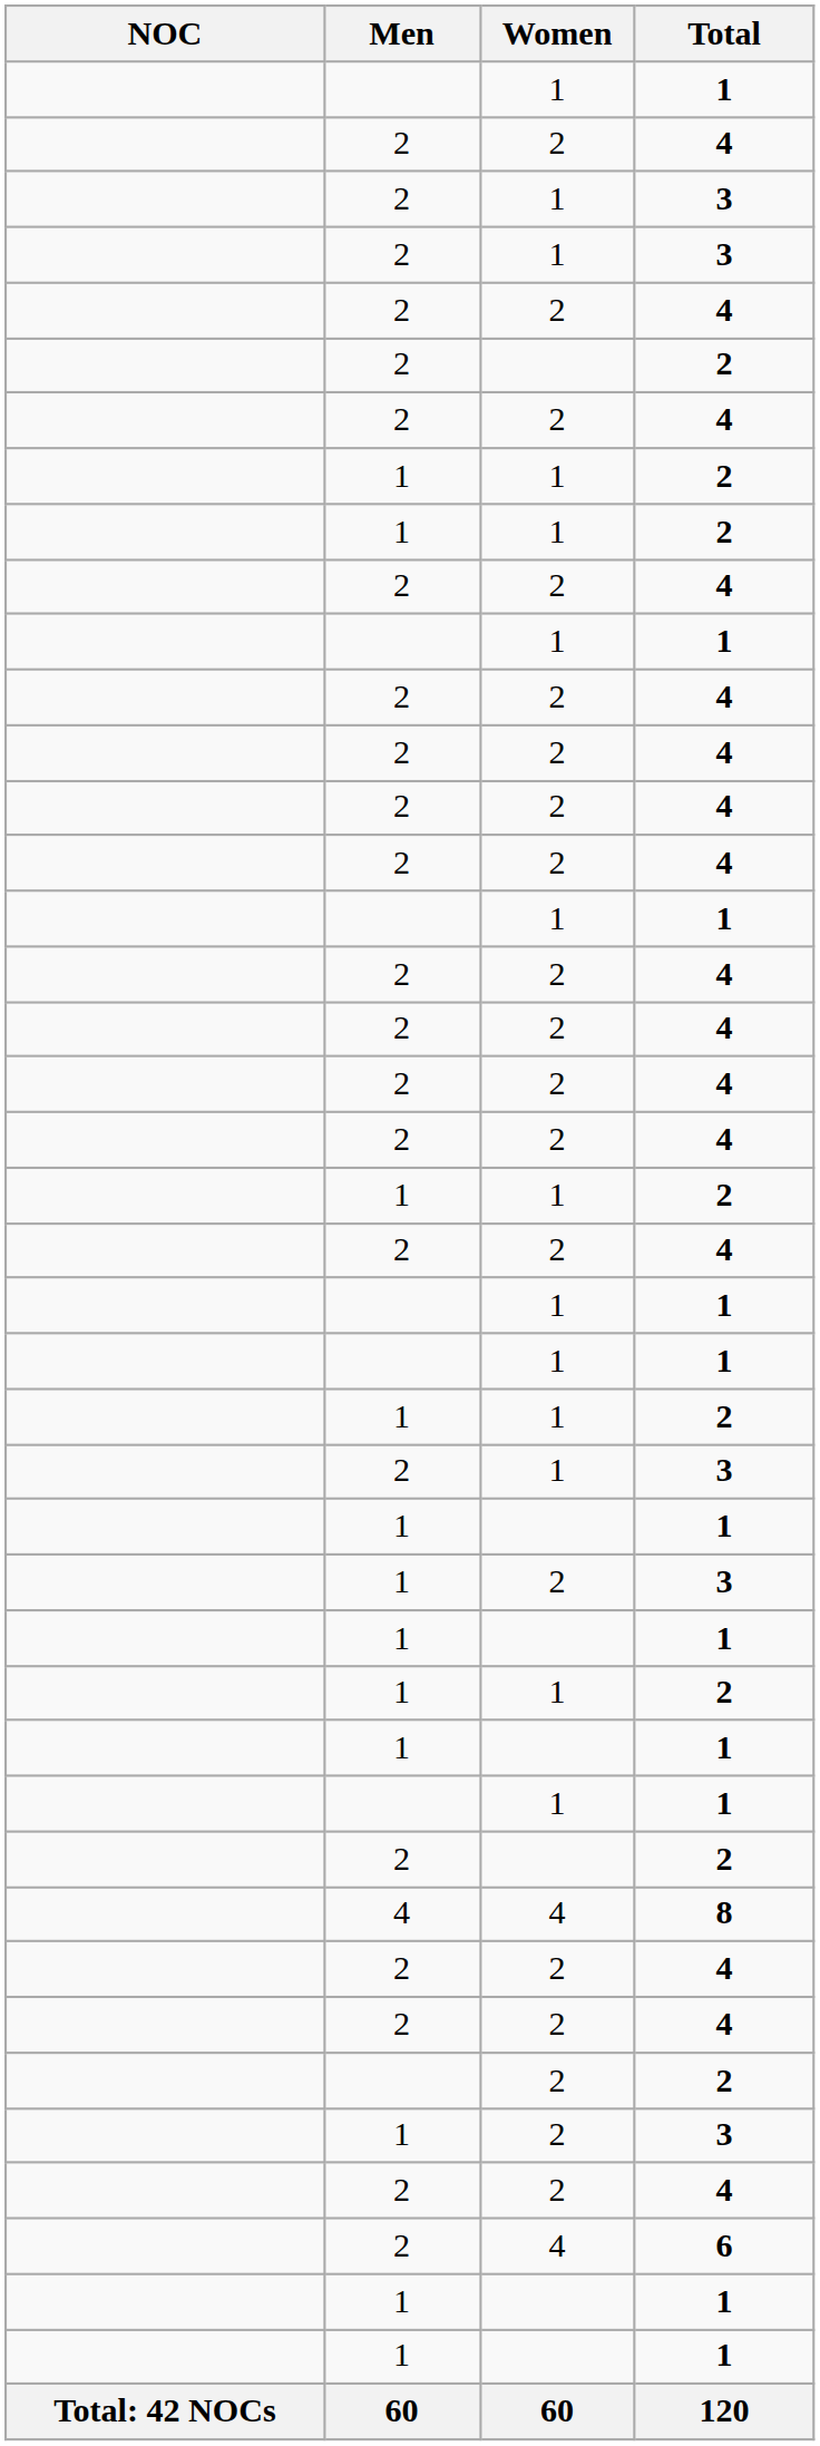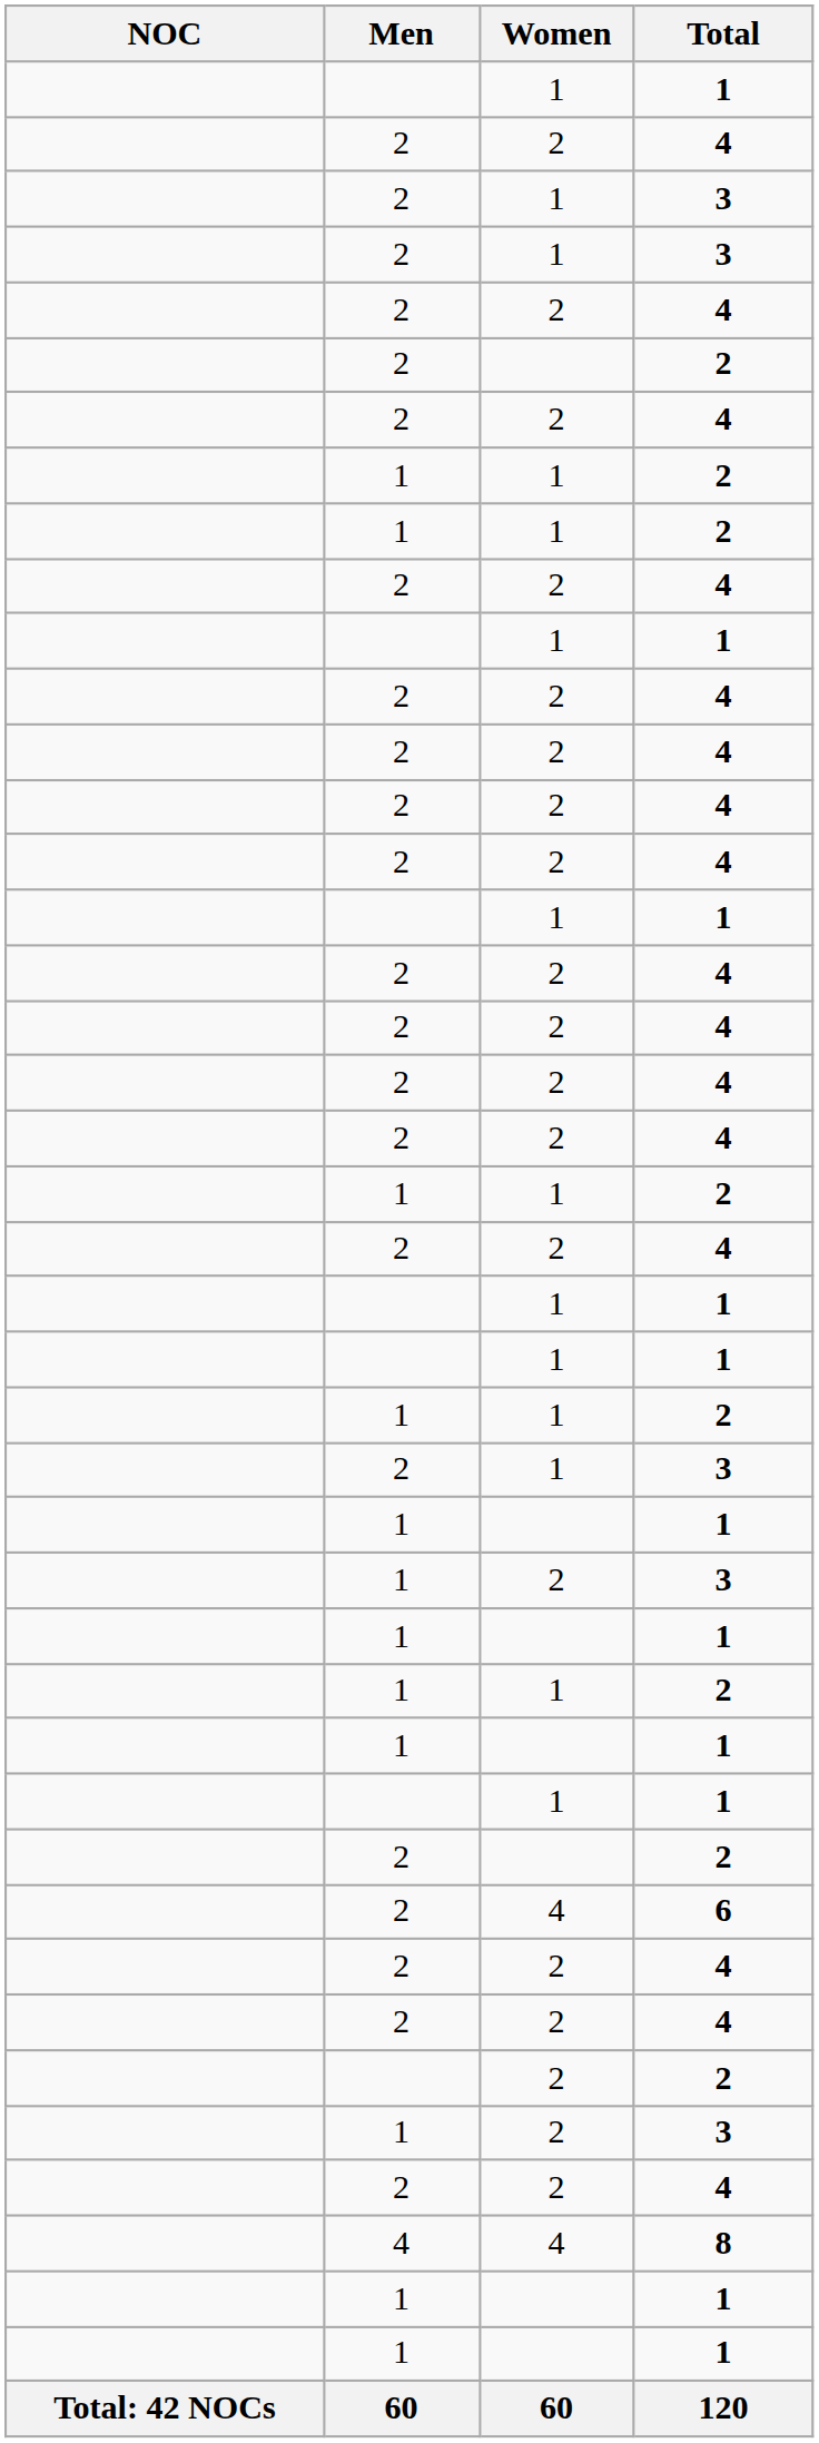rows swapped: 6 <-> 8
